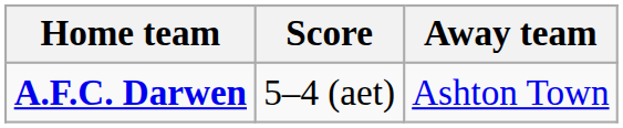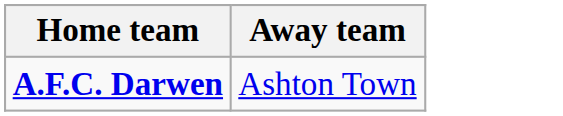- column: Score | 5–4 (aet)
